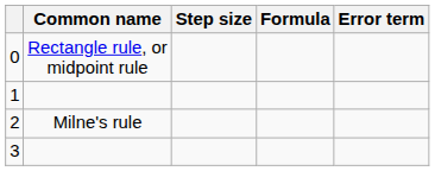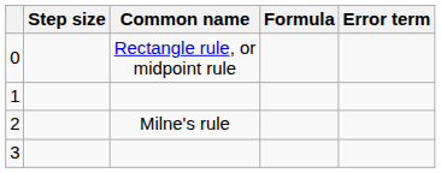columns swapped: Step size <-> Common name
